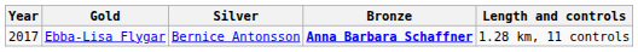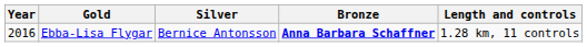Ebba-Lisa Flygar | Year: 2017 -> 2016
